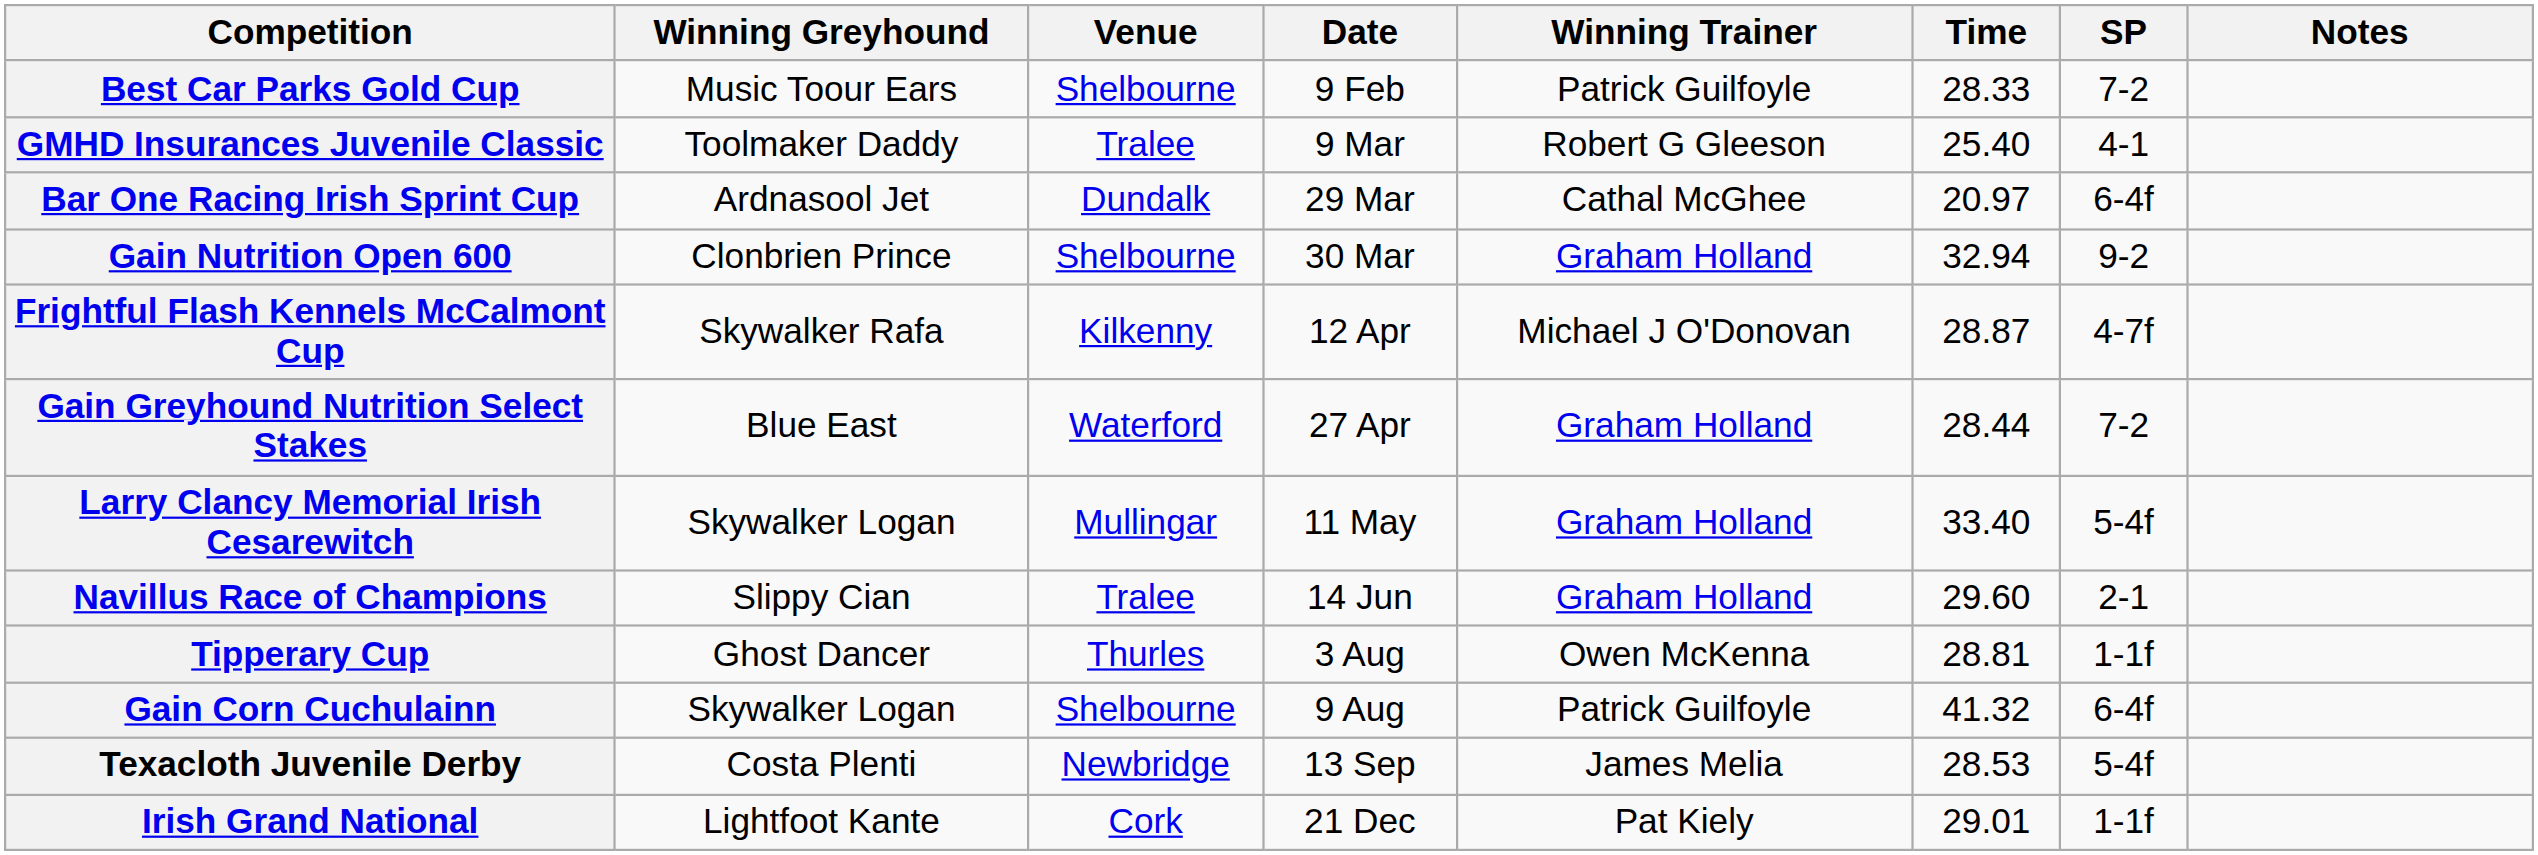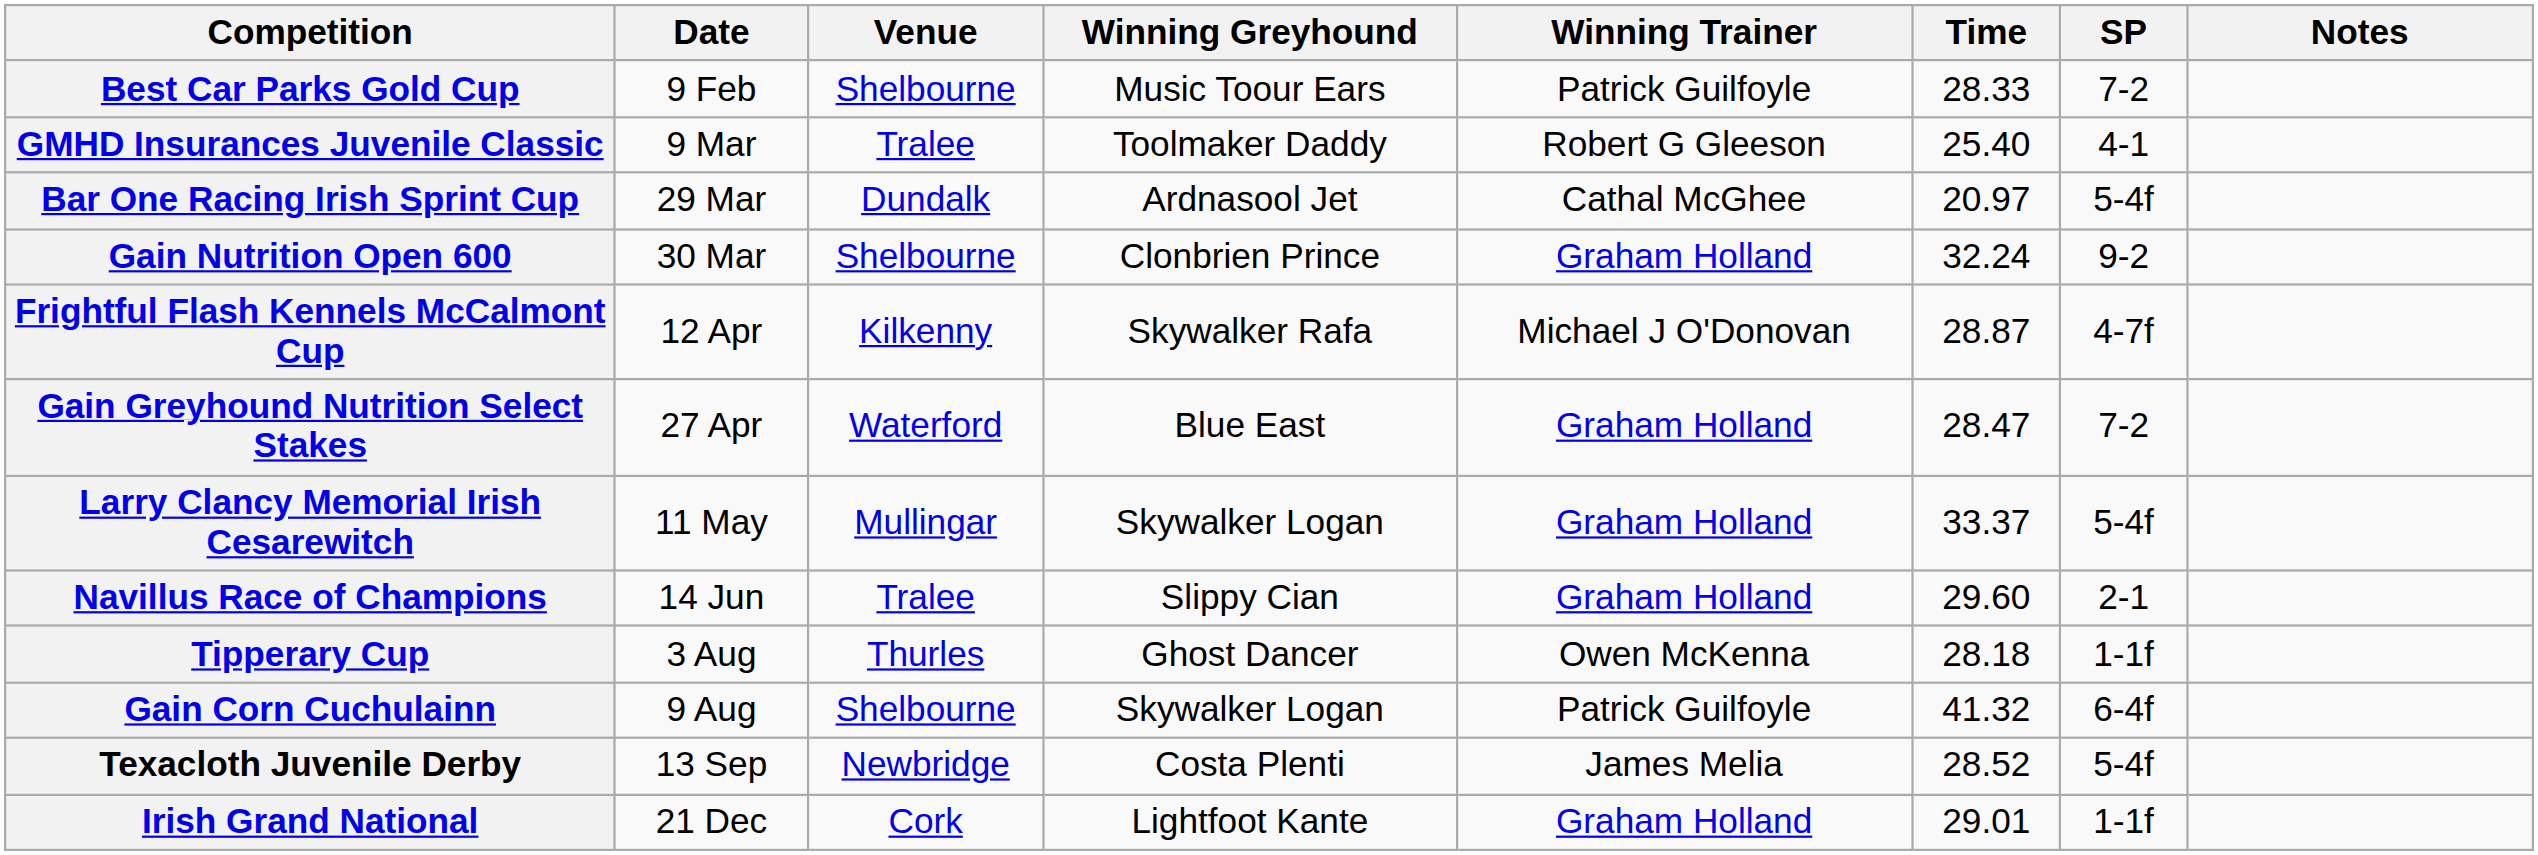columns swapped: Date <-> Winning Greyhound
Bar One Racing Irish Sprint Cup | SP: 6-4f -> 5-4f
Gain Nutrition Open 600 | Time: 32.94 -> 32.24
Gain Greyhound Nutrition Select Stakes | Time: 28.44 -> 28.47
Larry Clancy Memorial Irish Cesarewitch | Time: 33.40 -> 33.37
Tipperary Cup | Time: 28.81 -> 28.18
Texacloth Juvenile Derby | Time: 28.53 -> 28.52
Irish Grand National | Winning Trainer: Pat Kiely -> Graham Holland
